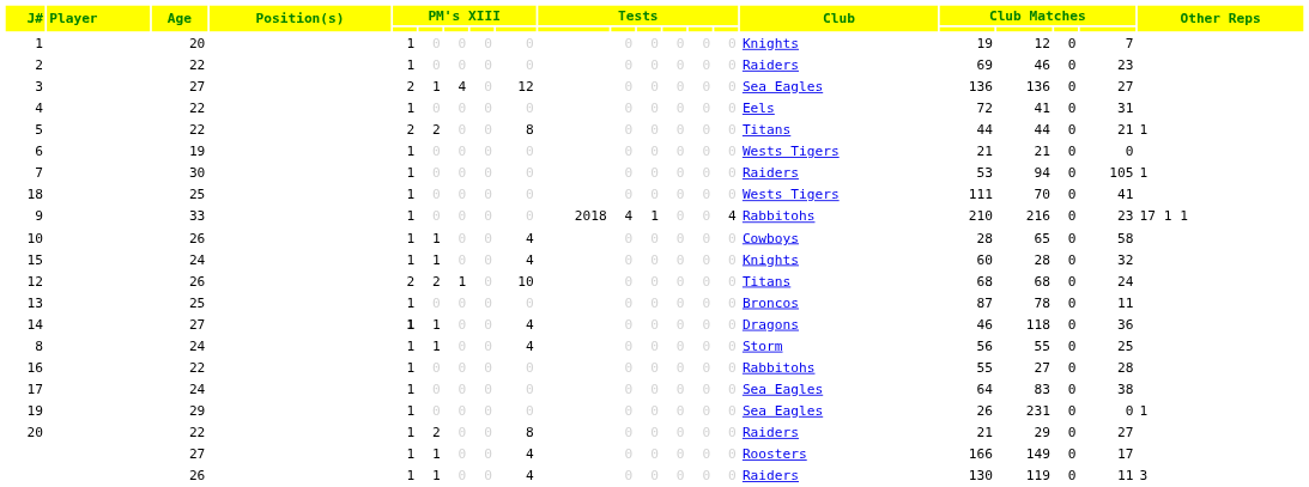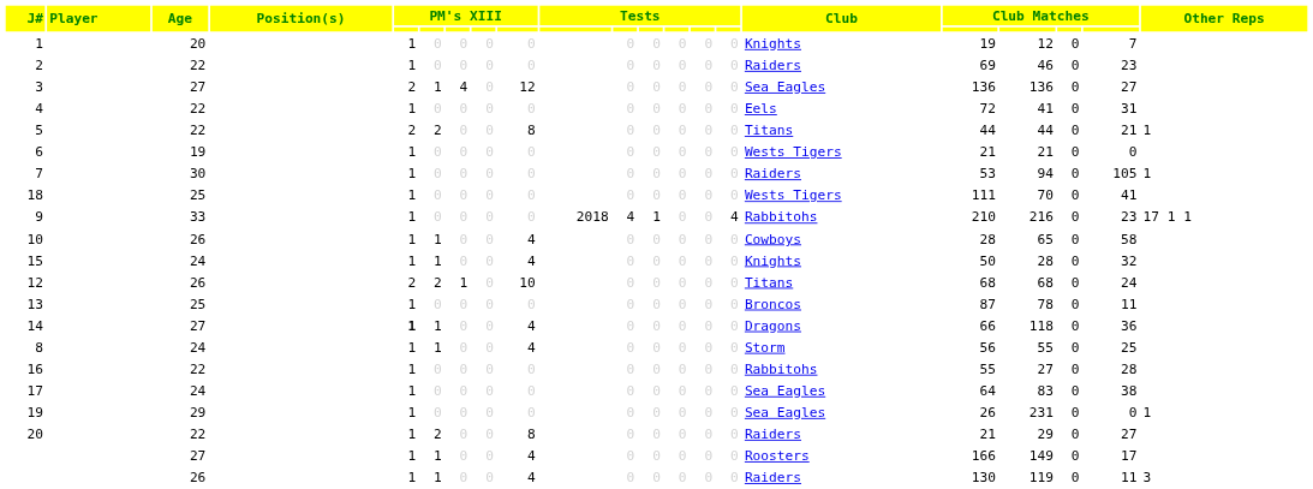15 | column 17: 60 -> 50
14 | column 17: 46 -> 66
